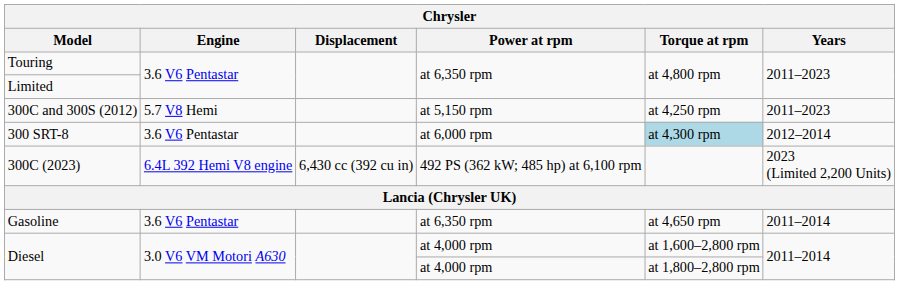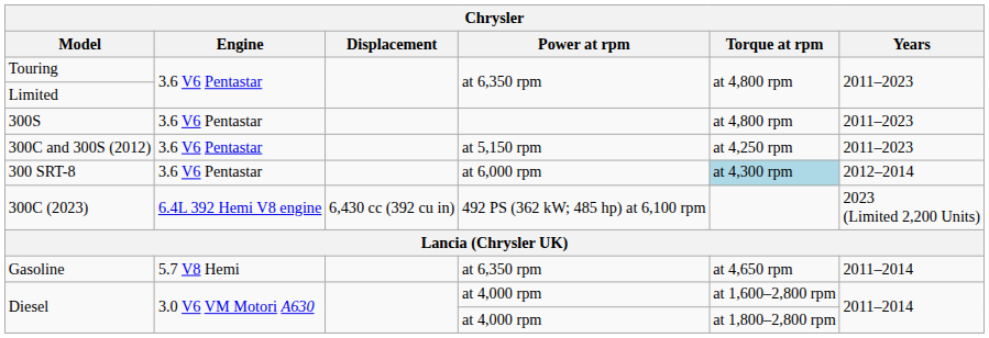+ row: 300S | 3.6 V6 Pentastar | at 4,800 rpm | 2011–2023
300C and 300S (2012) | Engine: 5.7 V8 Hemi -> 3.6 V6 Pentastar
Gasoline | Engine: 3.6 V6 Pentastar -> 5.7 V8 Hemi
